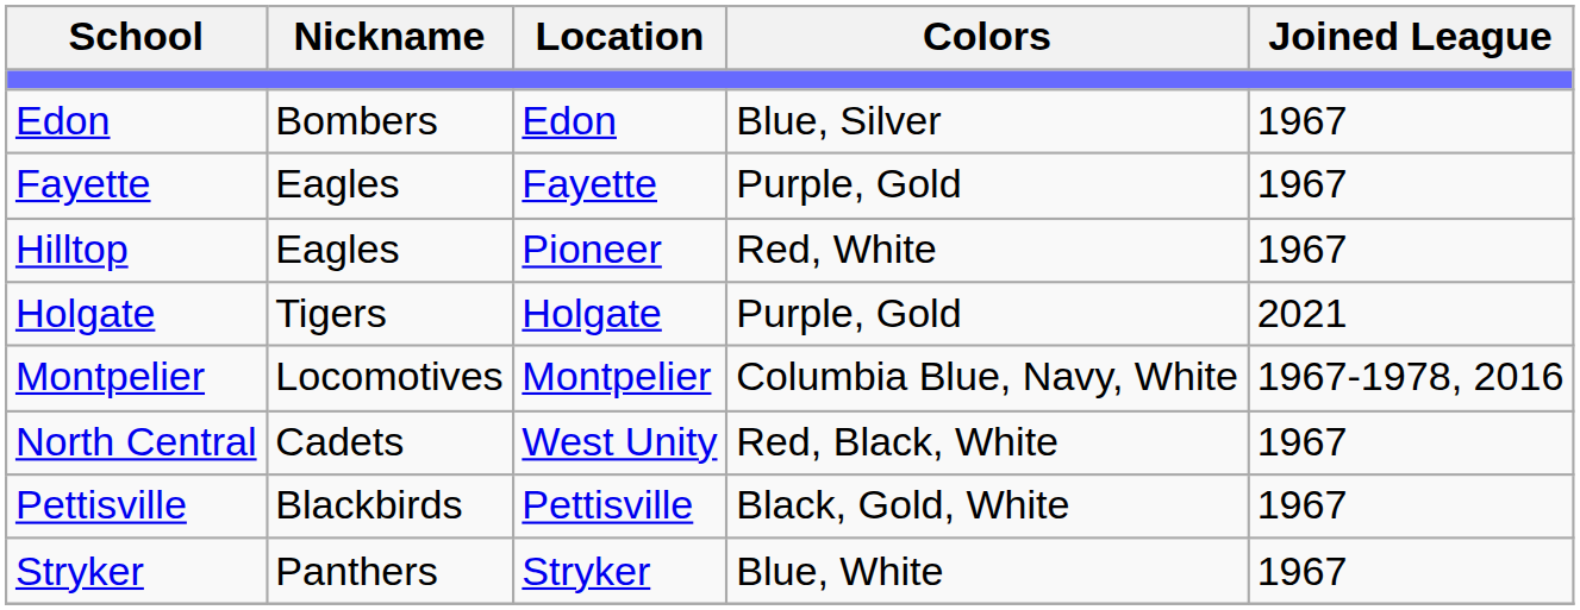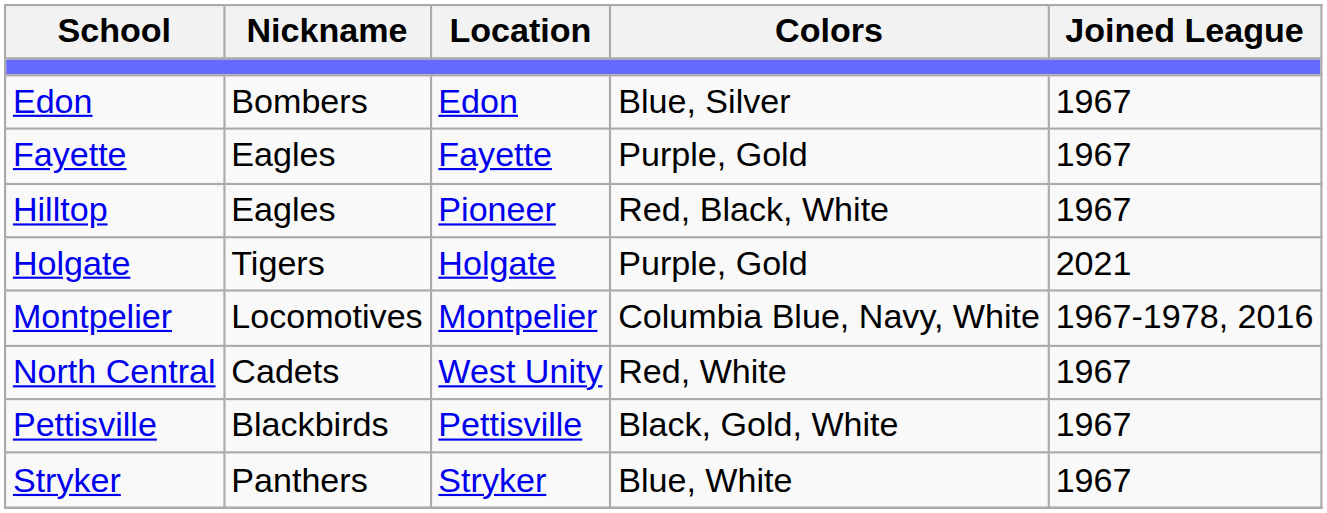Hilltop | Colors: Red, White -> Red, Black, White
North Central | Colors: Red, Black, White -> Red, White
